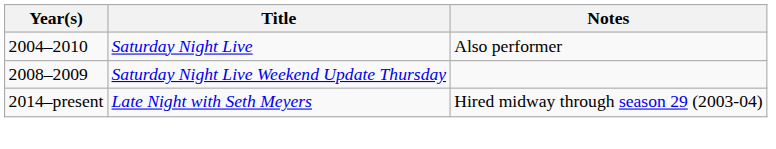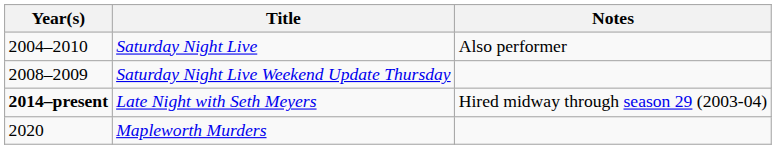Late Night with Seth Meyers | Year(s): normal -> bold
+ row: 2020 | Mapleworth Murders
